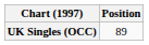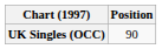UK Singles (OCC) | Position: 89 -> 90
